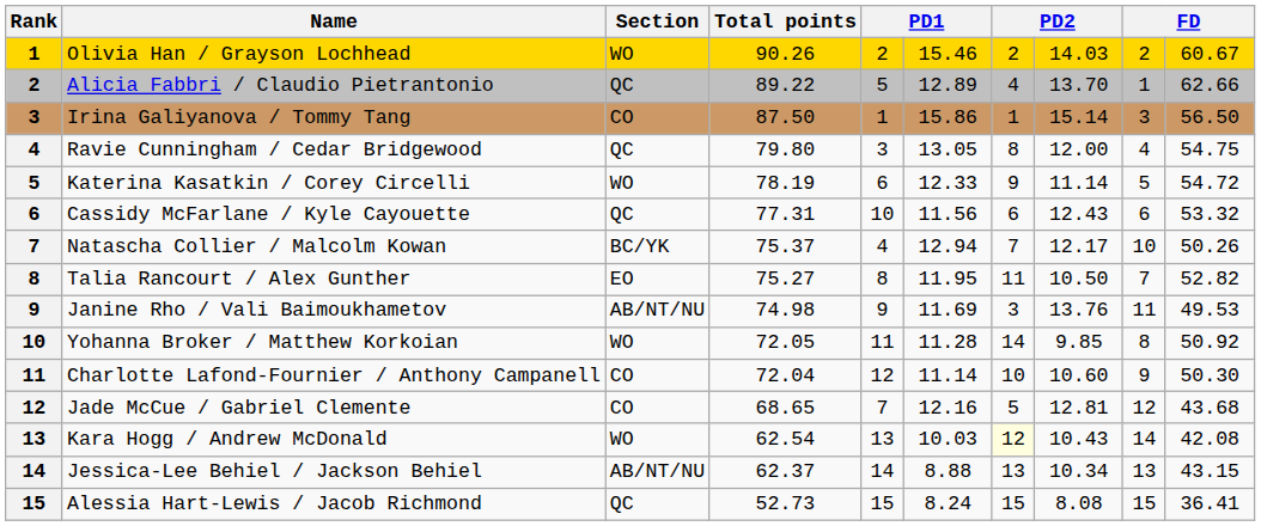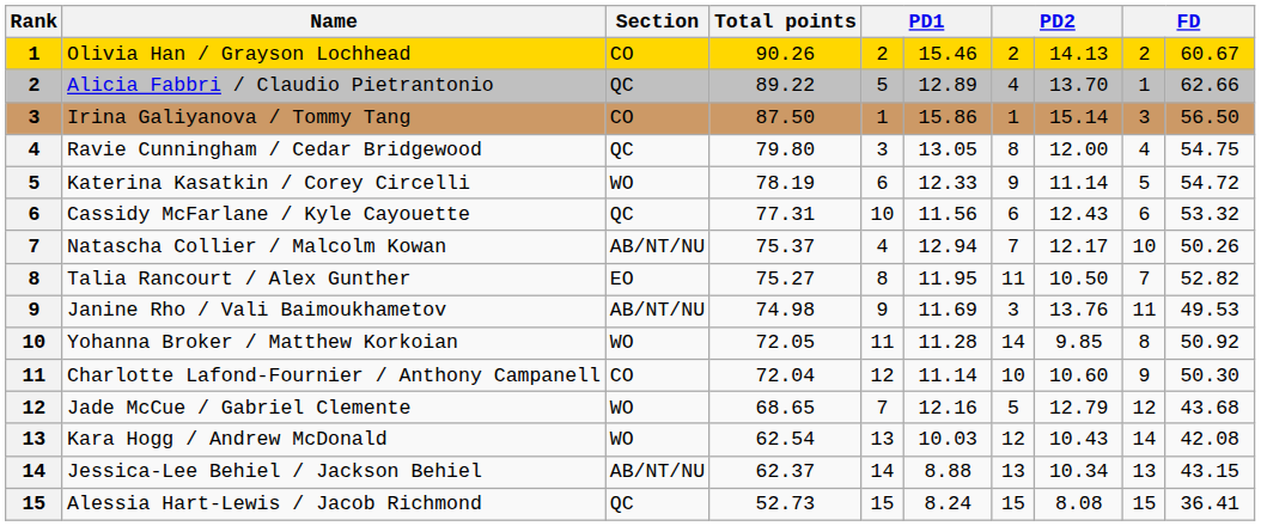Olivia Han / Grayson Lochhead | Section: WO -> CO
Olivia Han / Grayson Lochhead | column 8: 14.03 -> 14.13
Natascha Collier / Malcolm Kowan | Section: BC/YK -> AB/NT/NU
Jade McCue / Gabriel Clemente | Section: CO -> WO
Jade McCue / Gabriel Clemente | column 8: 12.81 -> 12.79
Kara Hogg / Andrew McDonald | column 7: lightyellow background -> no background
